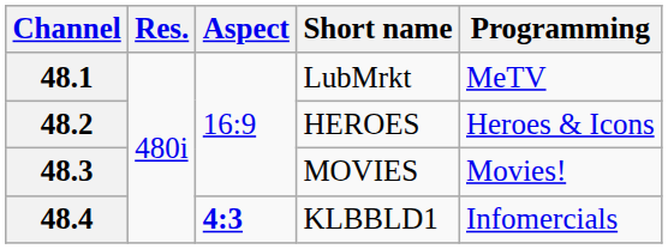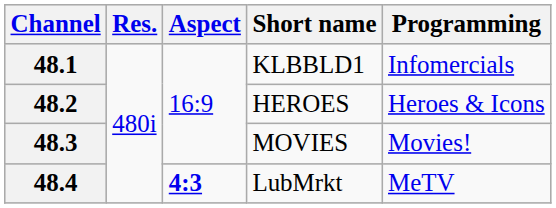48.1 | Short name: LubMrkt -> KLBBLD1
48.1 | Programming: MeTV -> Infomercials
48.4 | Short name: KLBBLD1 -> LubMrkt
48.4 | Programming: Infomercials -> MeTV
